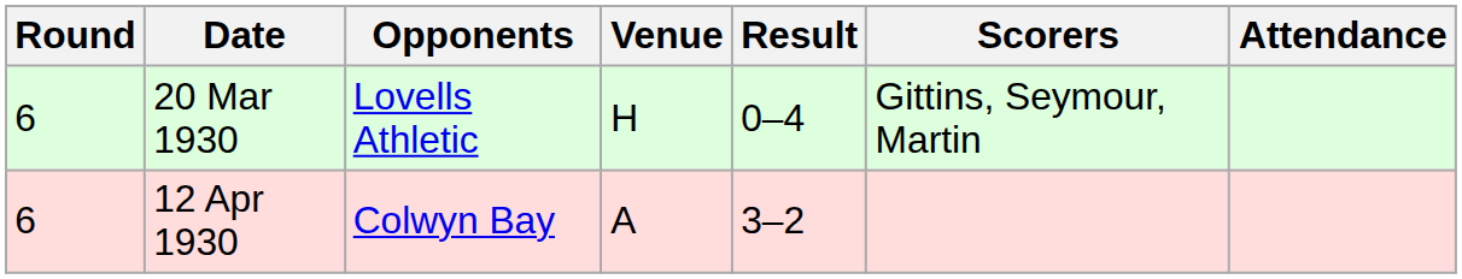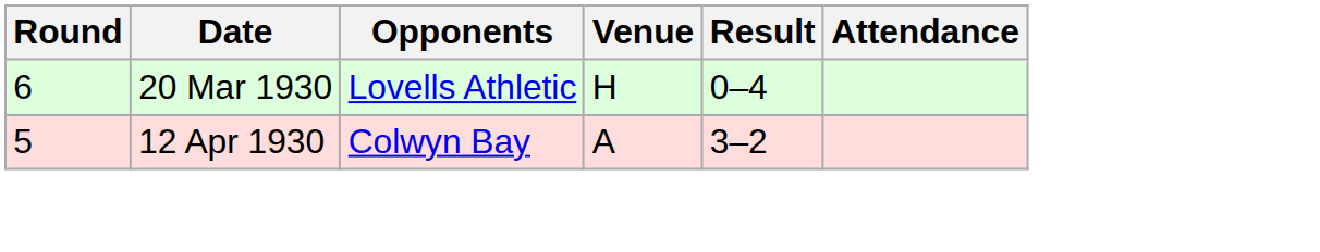- column: Scorers | Gittins, Seymour, Martin
12 Apr 1930 | Round: 6 -> 5
